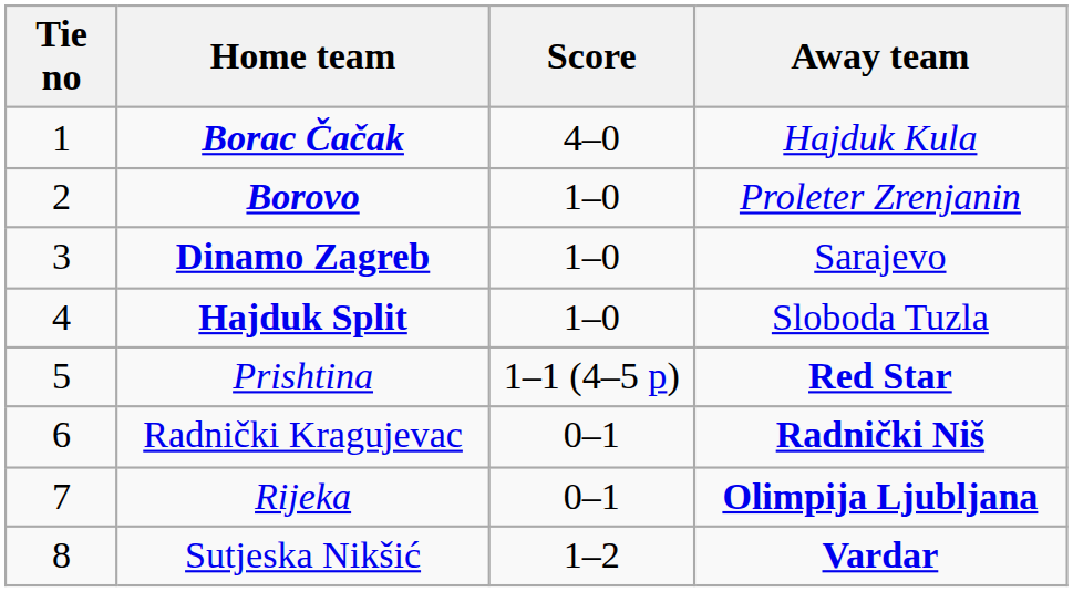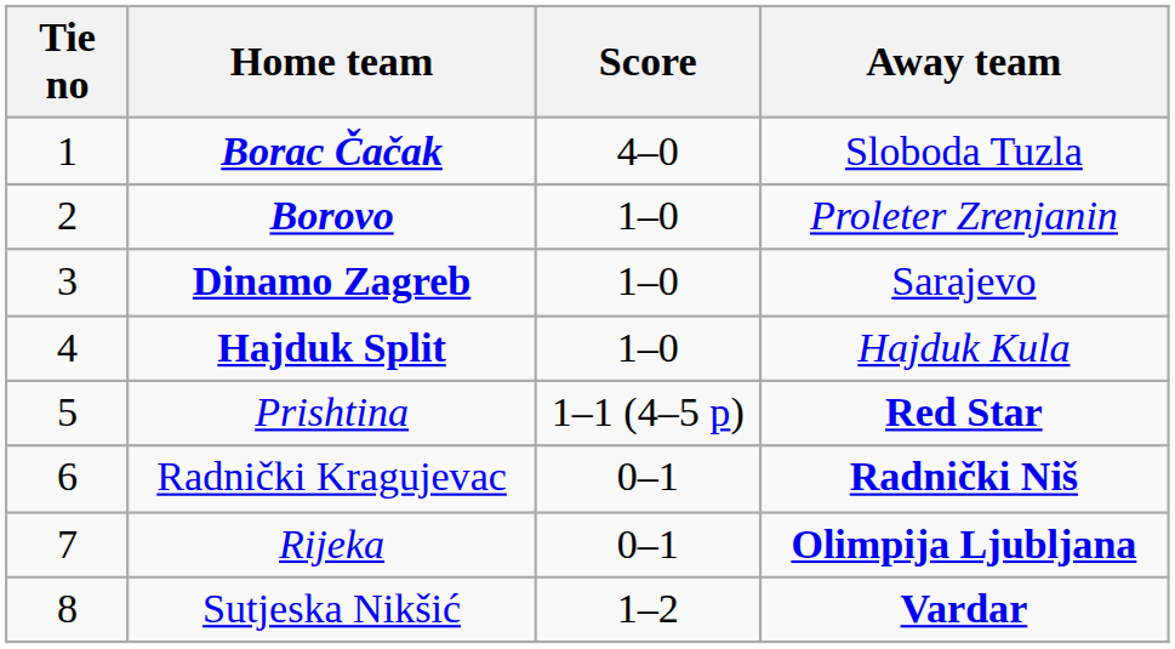Borac Čačak | Away team: Hajduk Kula -> Sloboda Tuzla
Hajduk Split | Away team: Sloboda Tuzla -> Hajduk Kula
